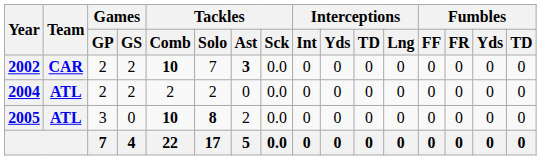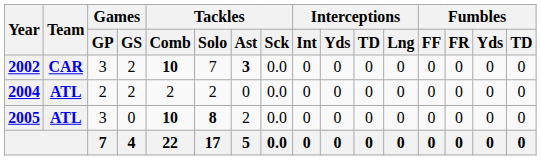2002 | Games / GP: 2 -> 3
